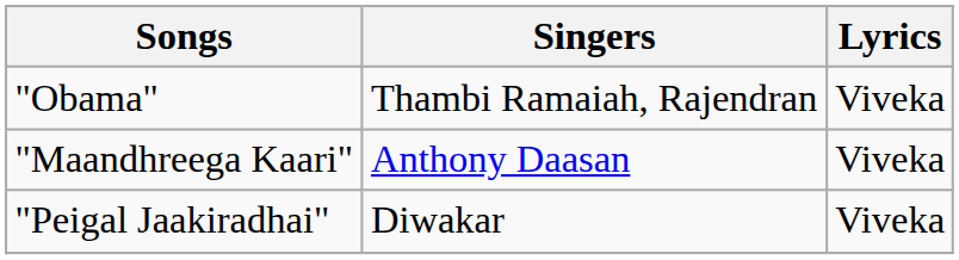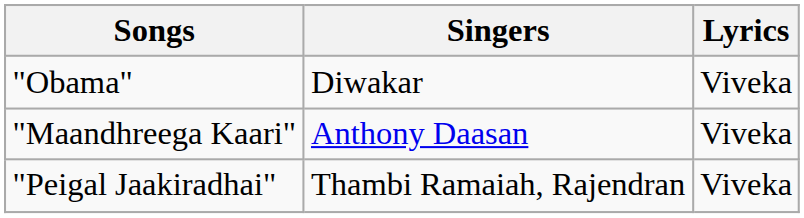"Obama" | Singers: Thambi Ramaiah, Rajendran -> Diwakar
"Peigal Jaakiradhai" | Singers: Diwakar -> Thambi Ramaiah, Rajendran
